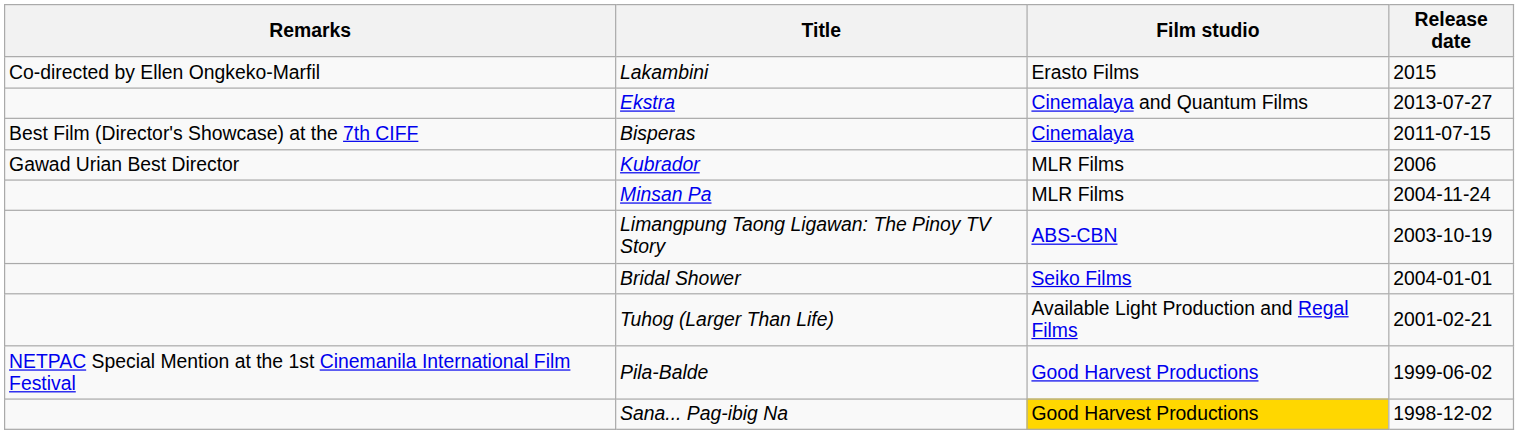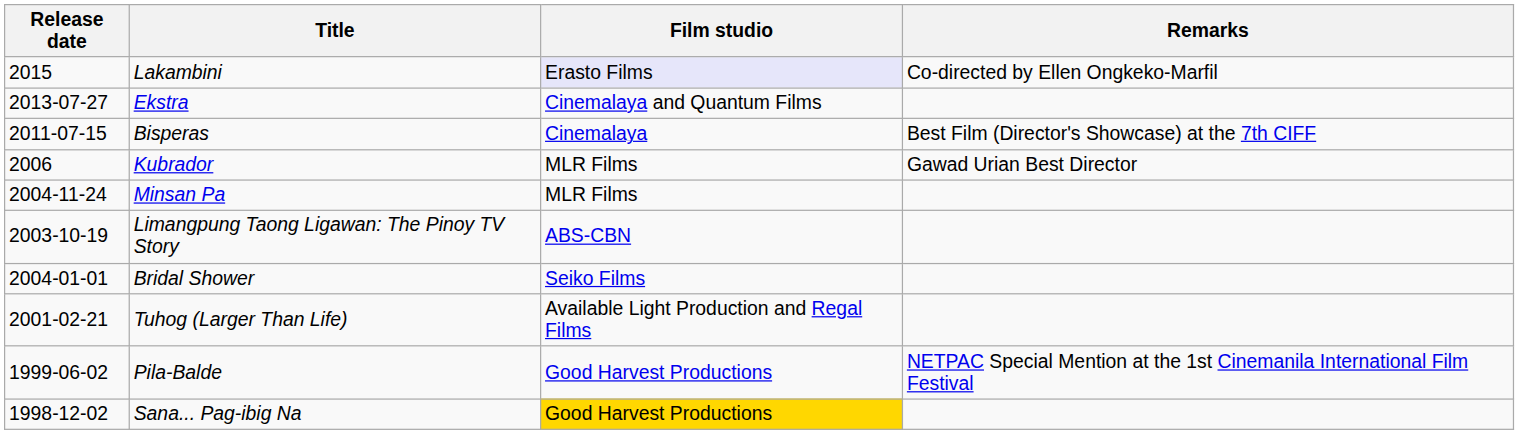columns swapped: Release date <-> Remarks
Lakambini | Film studio: no background -> lavender background
